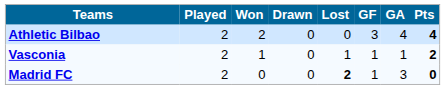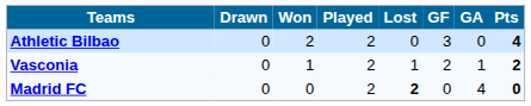columns swapped: Played <-> Drawn
Athletic Bilbao | GA: 4 -> 0
Vasconia | GF: 1 -> 2
Madrid FC | GF: 1 -> 0
Madrid FC | GA: 3 -> 4
